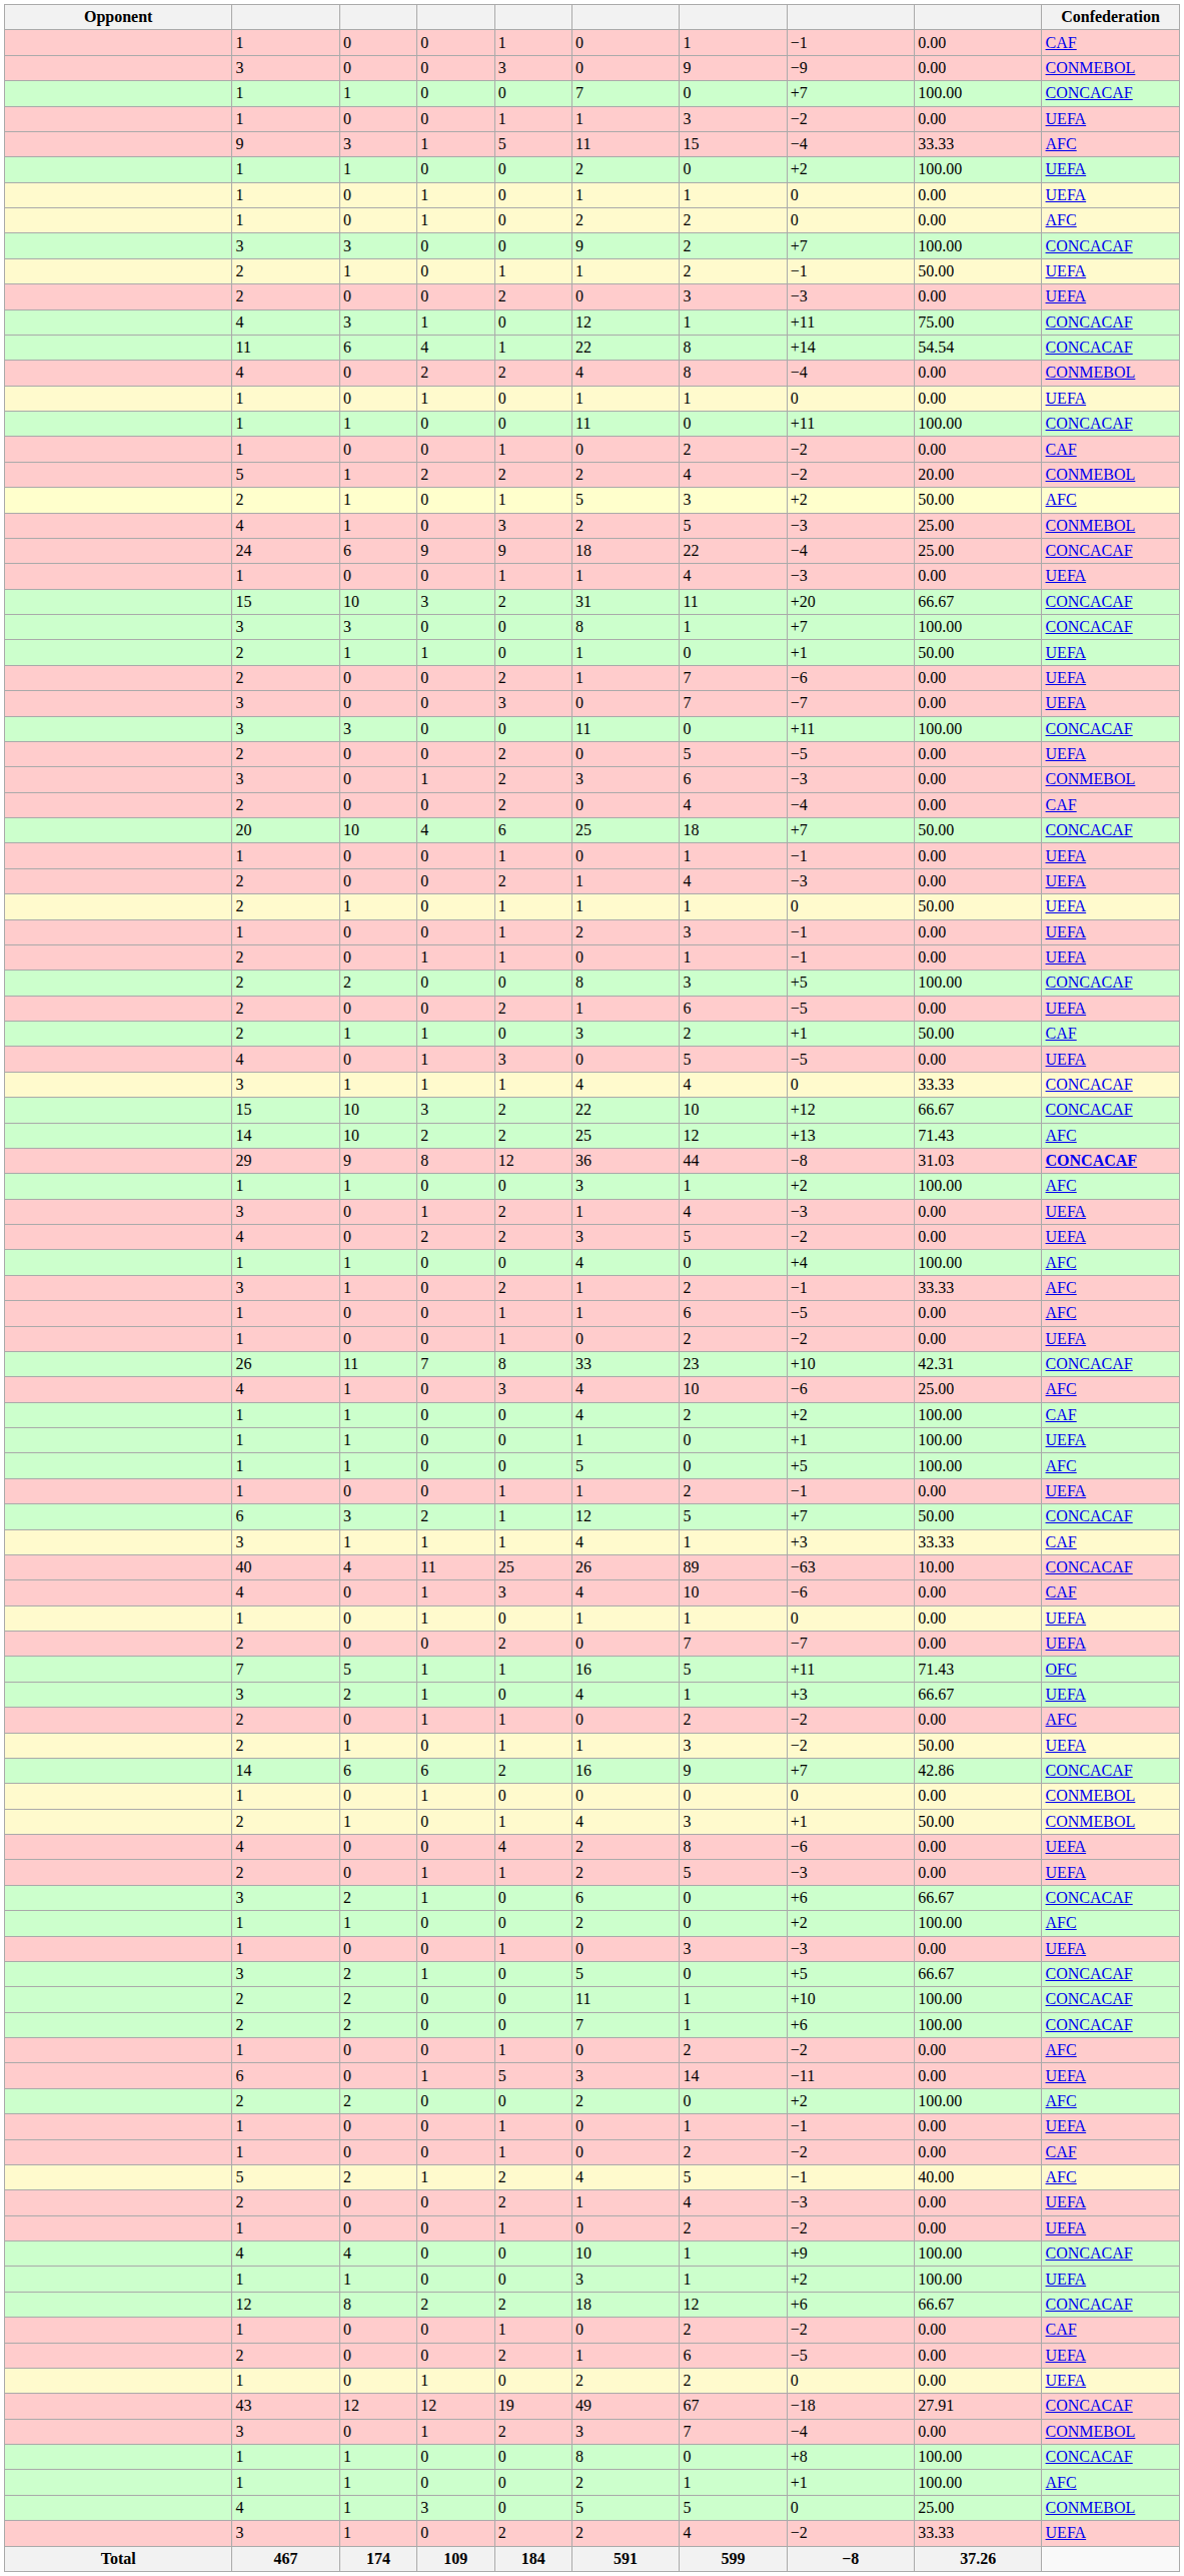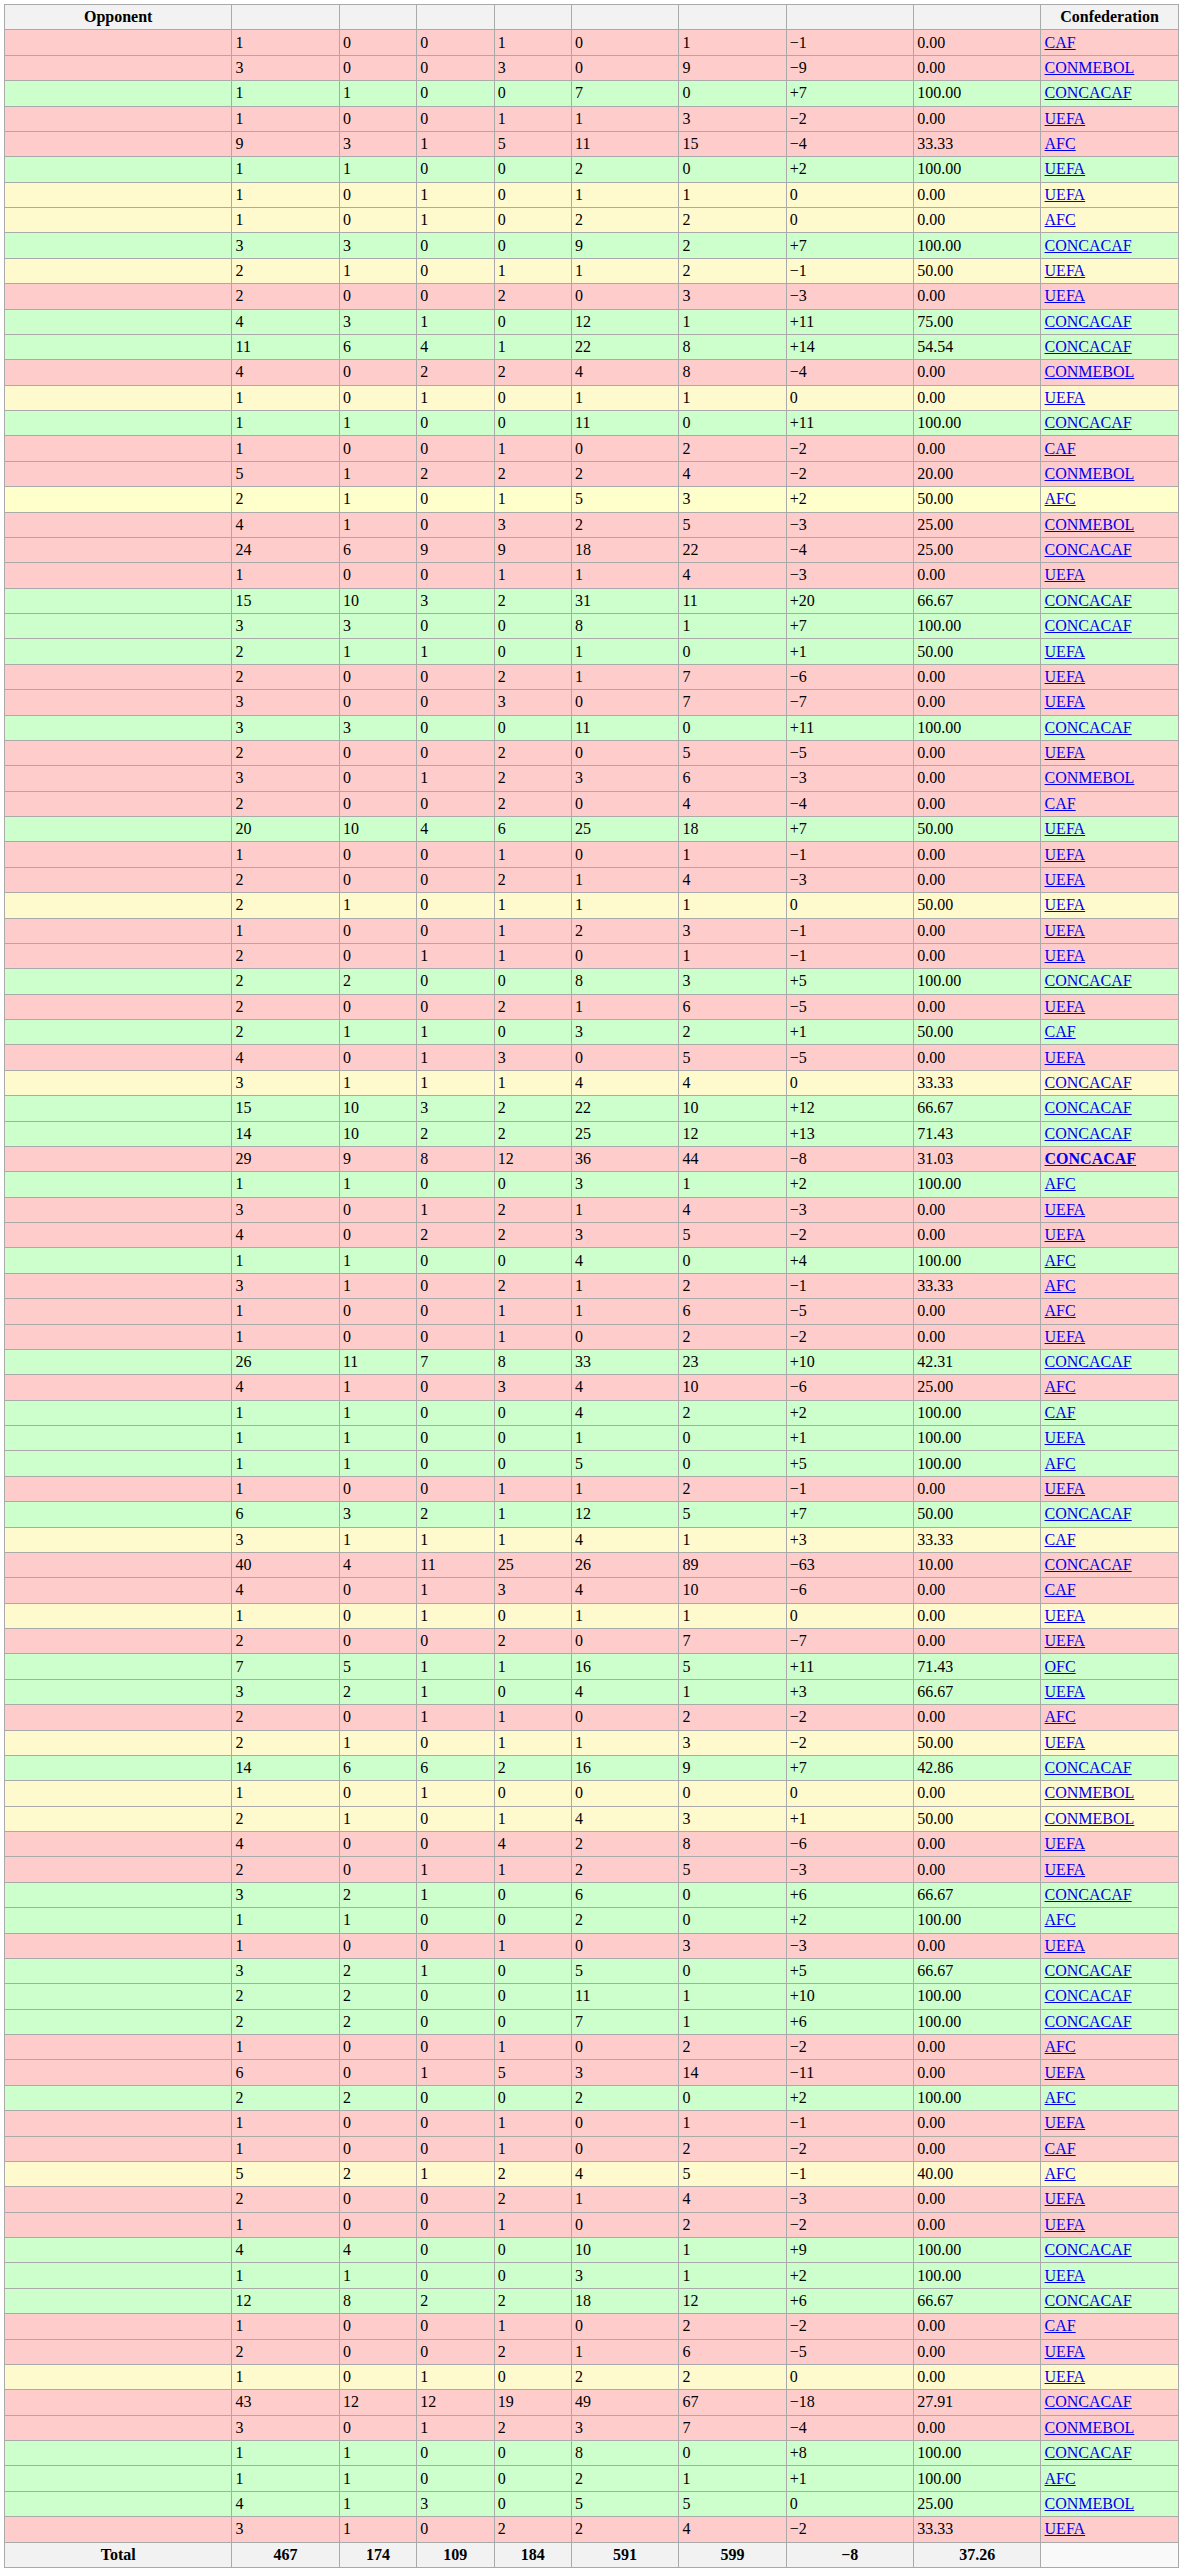20 | Confederation: CONCACAF -> UEFA
14 / 10 | Confederation: AFC -> CONCACAF
